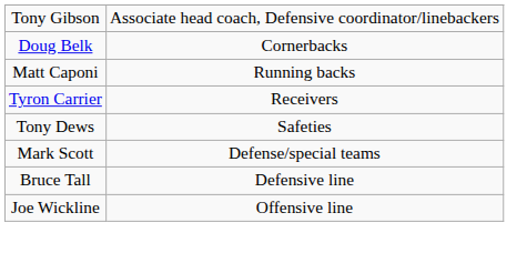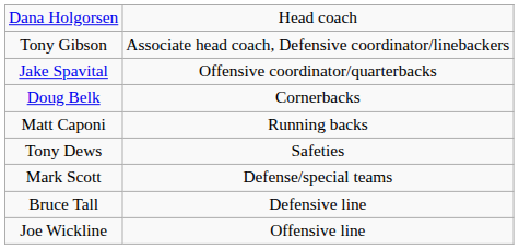+ row: Dana Holgorsen | Head coach
+ row: Jake Spavital | Offensive coordinator/quarterbacks
- row: Tyron Carrier | Receivers
